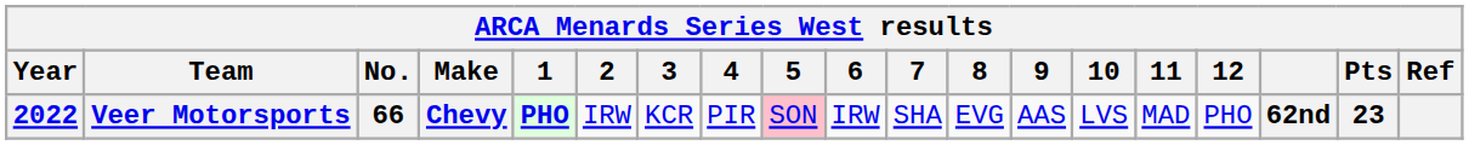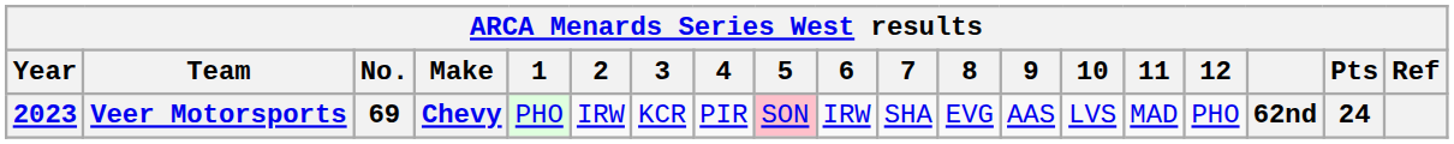Veer Motorsports | Year: 2022 -> 2023
Veer Motorsports | No.: 66 -> 69
Veer Motorsports | 1: bold -> normal
Veer Motorsports | Pts: 23 -> 24
